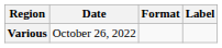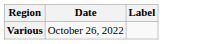- column: Format
